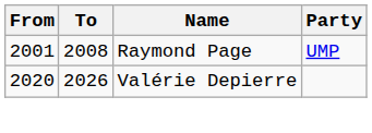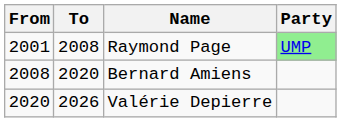Raymond Page | Party: no background -> lightgreen background
+ row: 2008 | 2020 | Bernard Amiens
